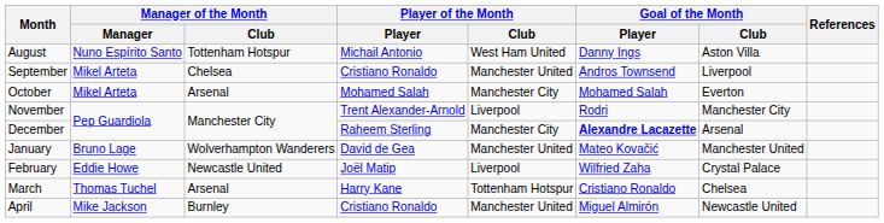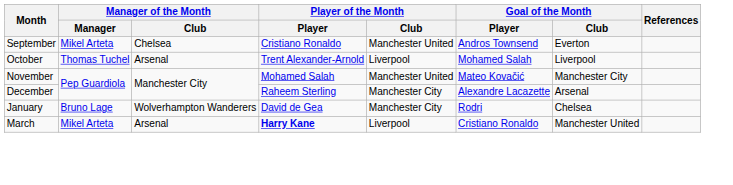- row: August | Nuno Espírito Santo | Tottenham Hotspur | Michail Antonio | West Ham United | Danny Ings | Aston Villa
September | Goal of the Month / Club: Liverpool -> Everton
October | Manager of the Month / Manager: Mikel Arteta -> Thomas Tuchel
October | Player of the Month / Player: Mohamed Salah -> Trent Alexander-Arnold
October | Player of the Month / Club: Manchester City -> Liverpool
October | Goal of the Month / Club: Everton -> Liverpool
November | Player of the Month / Player: Trent Alexander-Arnold -> Mohamed Salah
November | Player of the Month / Club: Liverpool -> Manchester United
November | Goal of the Month / Player: Rodri -> Mateo Kovačić
December | Goal of the Month / Player: bold -> normal
January | Player of the Month / Club: Manchester United -> Manchester City
January | Goal of the Month / Player: Mateo Kovačić -> Rodri
January | Goal of the Month / Club: Manchester United -> Chelsea
- row: February | Eddie Howe | Newcastle United | Joël Matip | Liverpool | Wilfried Zaha | Crystal Palace
March | Manager of the Month / Manager: Thomas Tuchel -> Mikel Arteta
March | Player of the Month / Player: normal -> bold
March | Player of the Month / Club: Tottenham Hotspur -> Liverpool
March | Goal of the Month / Club: Chelsea -> Manchester United
- row: April | Mike Jackson | Burnley | Cristiano Ronaldo | Manchester United | Miguel Almirón | Newcastle United
